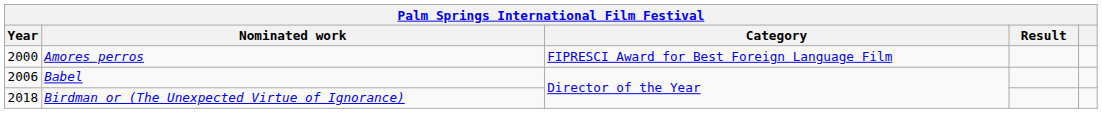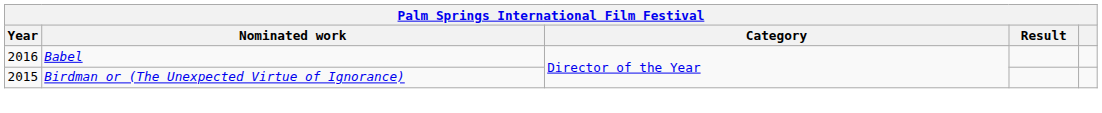- row: 2000 | Amores perros | FIPRESCI Award for Best Foreign Language Film
Babel | Year: 2006 -> 2016
Birdman or (The Unexpected Virtue of Ignorance) | Year: 2018 -> 2015
